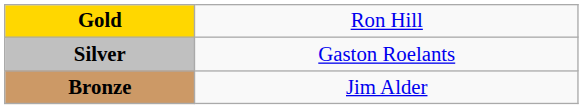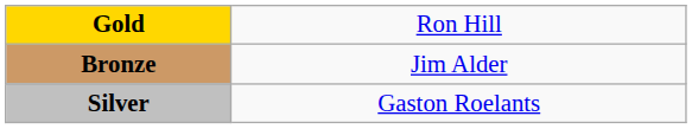rows swapped: Silver <-> Bronze
